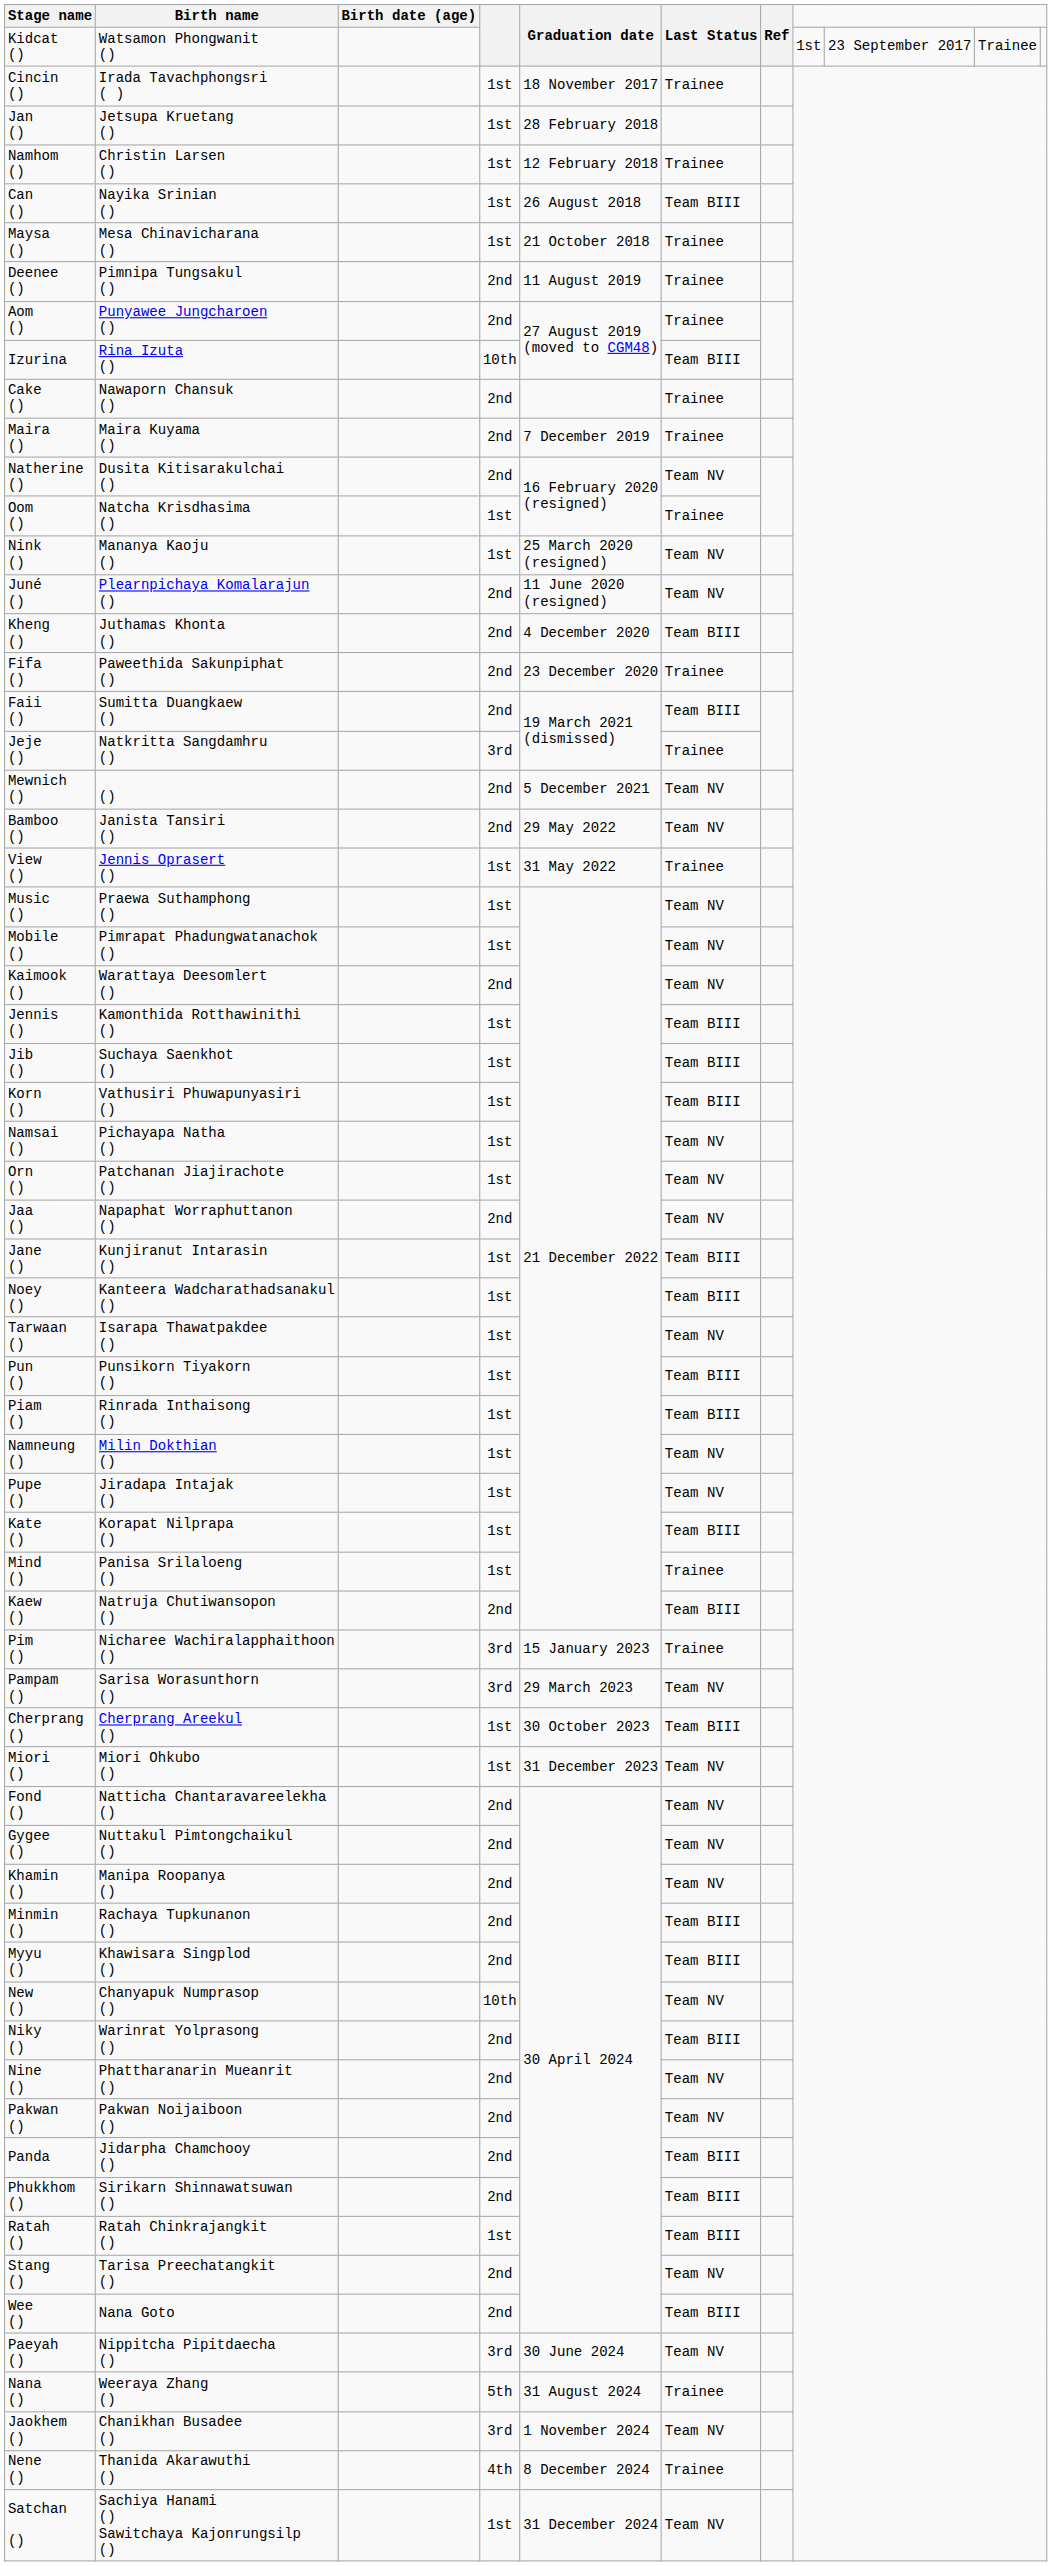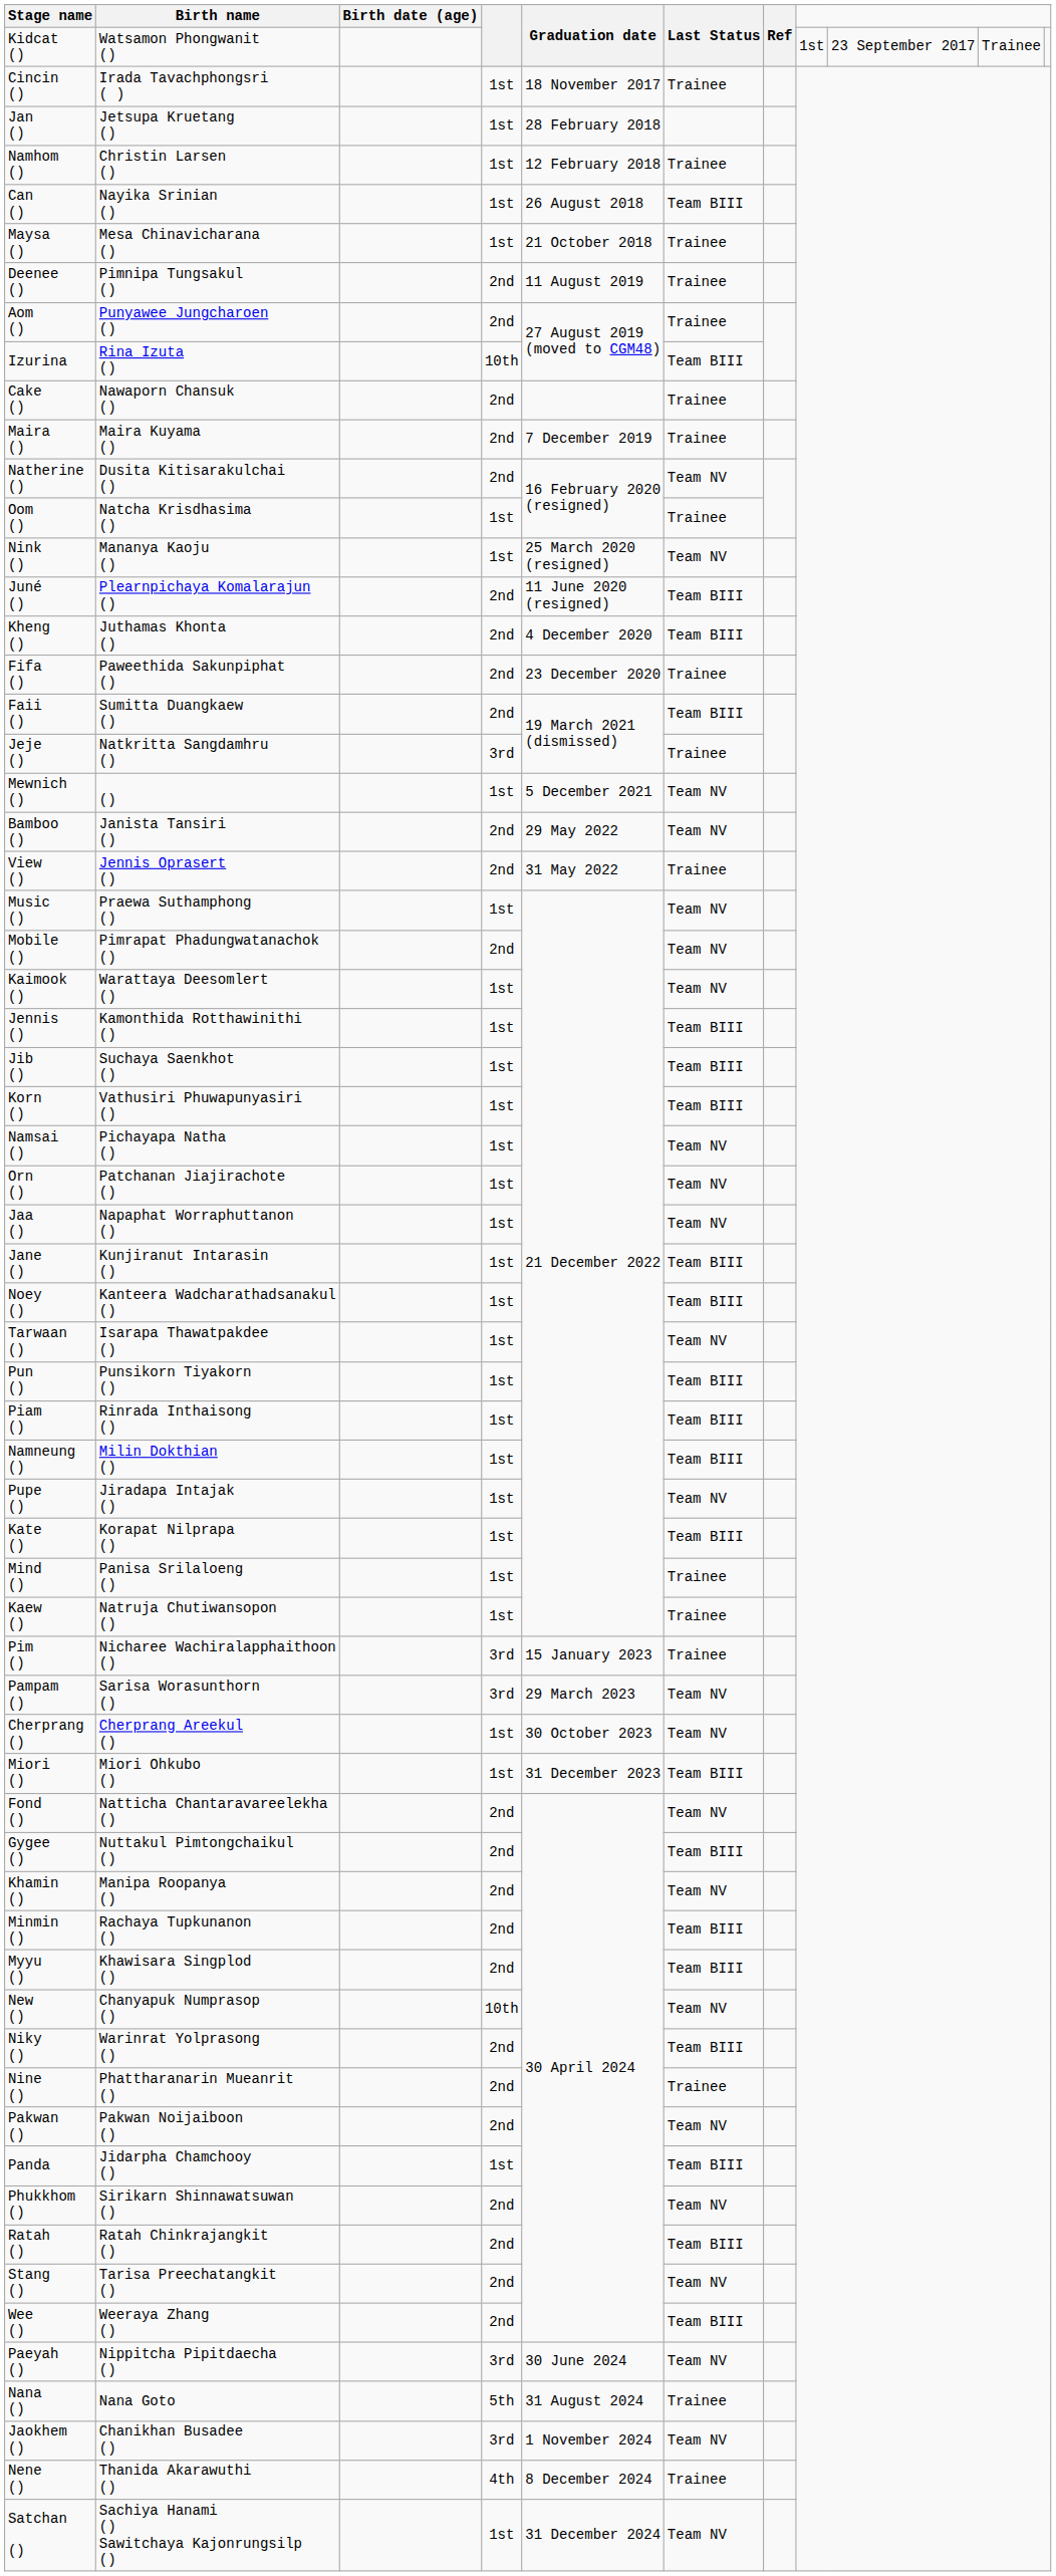Juné () | Last Status: Team NV -> Team BIII
Mewnich () | column 4: 2nd -> 1st
View () | column 4: 1st -> 2nd
Mobile () | column 4: 1st -> 2nd
Kaimook () | column 4: 2nd -> 1st
Jaa () | column 4: 2nd -> 1st
Namneung () | Last Status: Team NV -> Team BIII
Kaew () | column 4: 2nd -> 1st
Kaew () | Last Status: Team BIII -> Trainee
Cherprang () | Last Status: Team BIII -> Team NV
Miori () | Last Status: Team NV -> Team BIII
Gygee () | Last Status: Team NV -> Team BIII
Nine () | Last Status: Team NV -> Trainee
Panda | column 4: 2nd -> 1st
Phukkhom () | Last Status: Team BIII -> Team NV
Ratah () | column 4: 1st -> 2nd
Wee () | Birth name: Nana Goto -> Weeraya Zhang ()
Nana () | Birth name: Weeraya Zhang () -> Nana Goto
